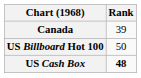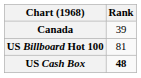US Billboard Hot 100 | Rank: 50 -> 81
